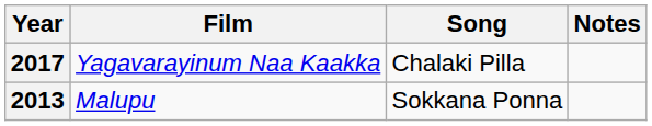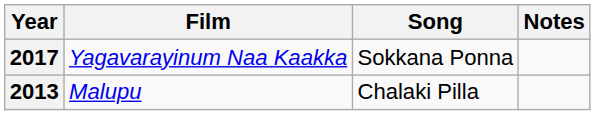Yagavarayinum Naa Kaakka | Song: Chalaki Pilla -> Sokkana Ponna
Malupu | Song: Sokkana Ponna -> Chalaki Pilla
